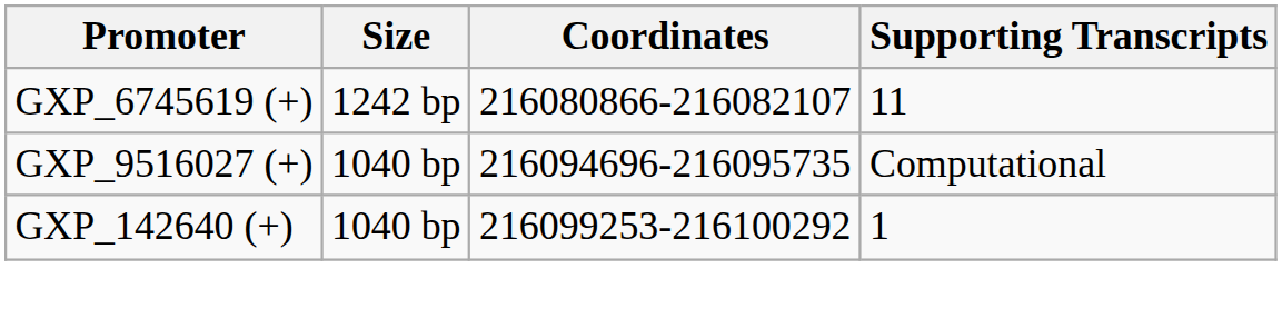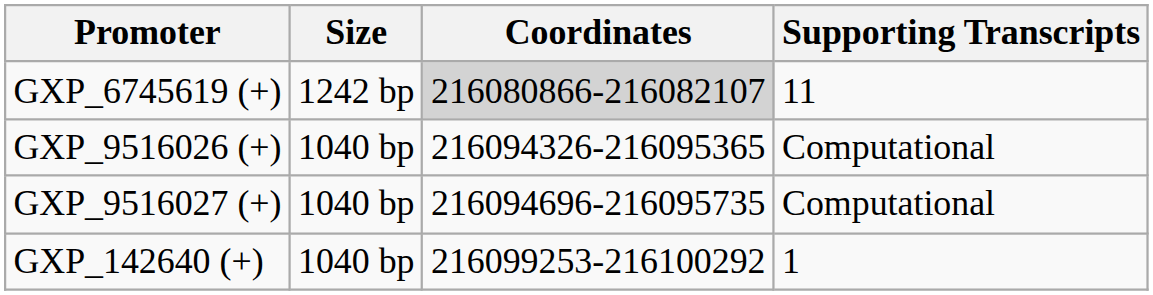GXP_6745619 (+) | Coordinates: no background -> lightgrey background
+ row: GXP_9516026 (+) | 1040 bp | 216094326-216095365 | Computational
